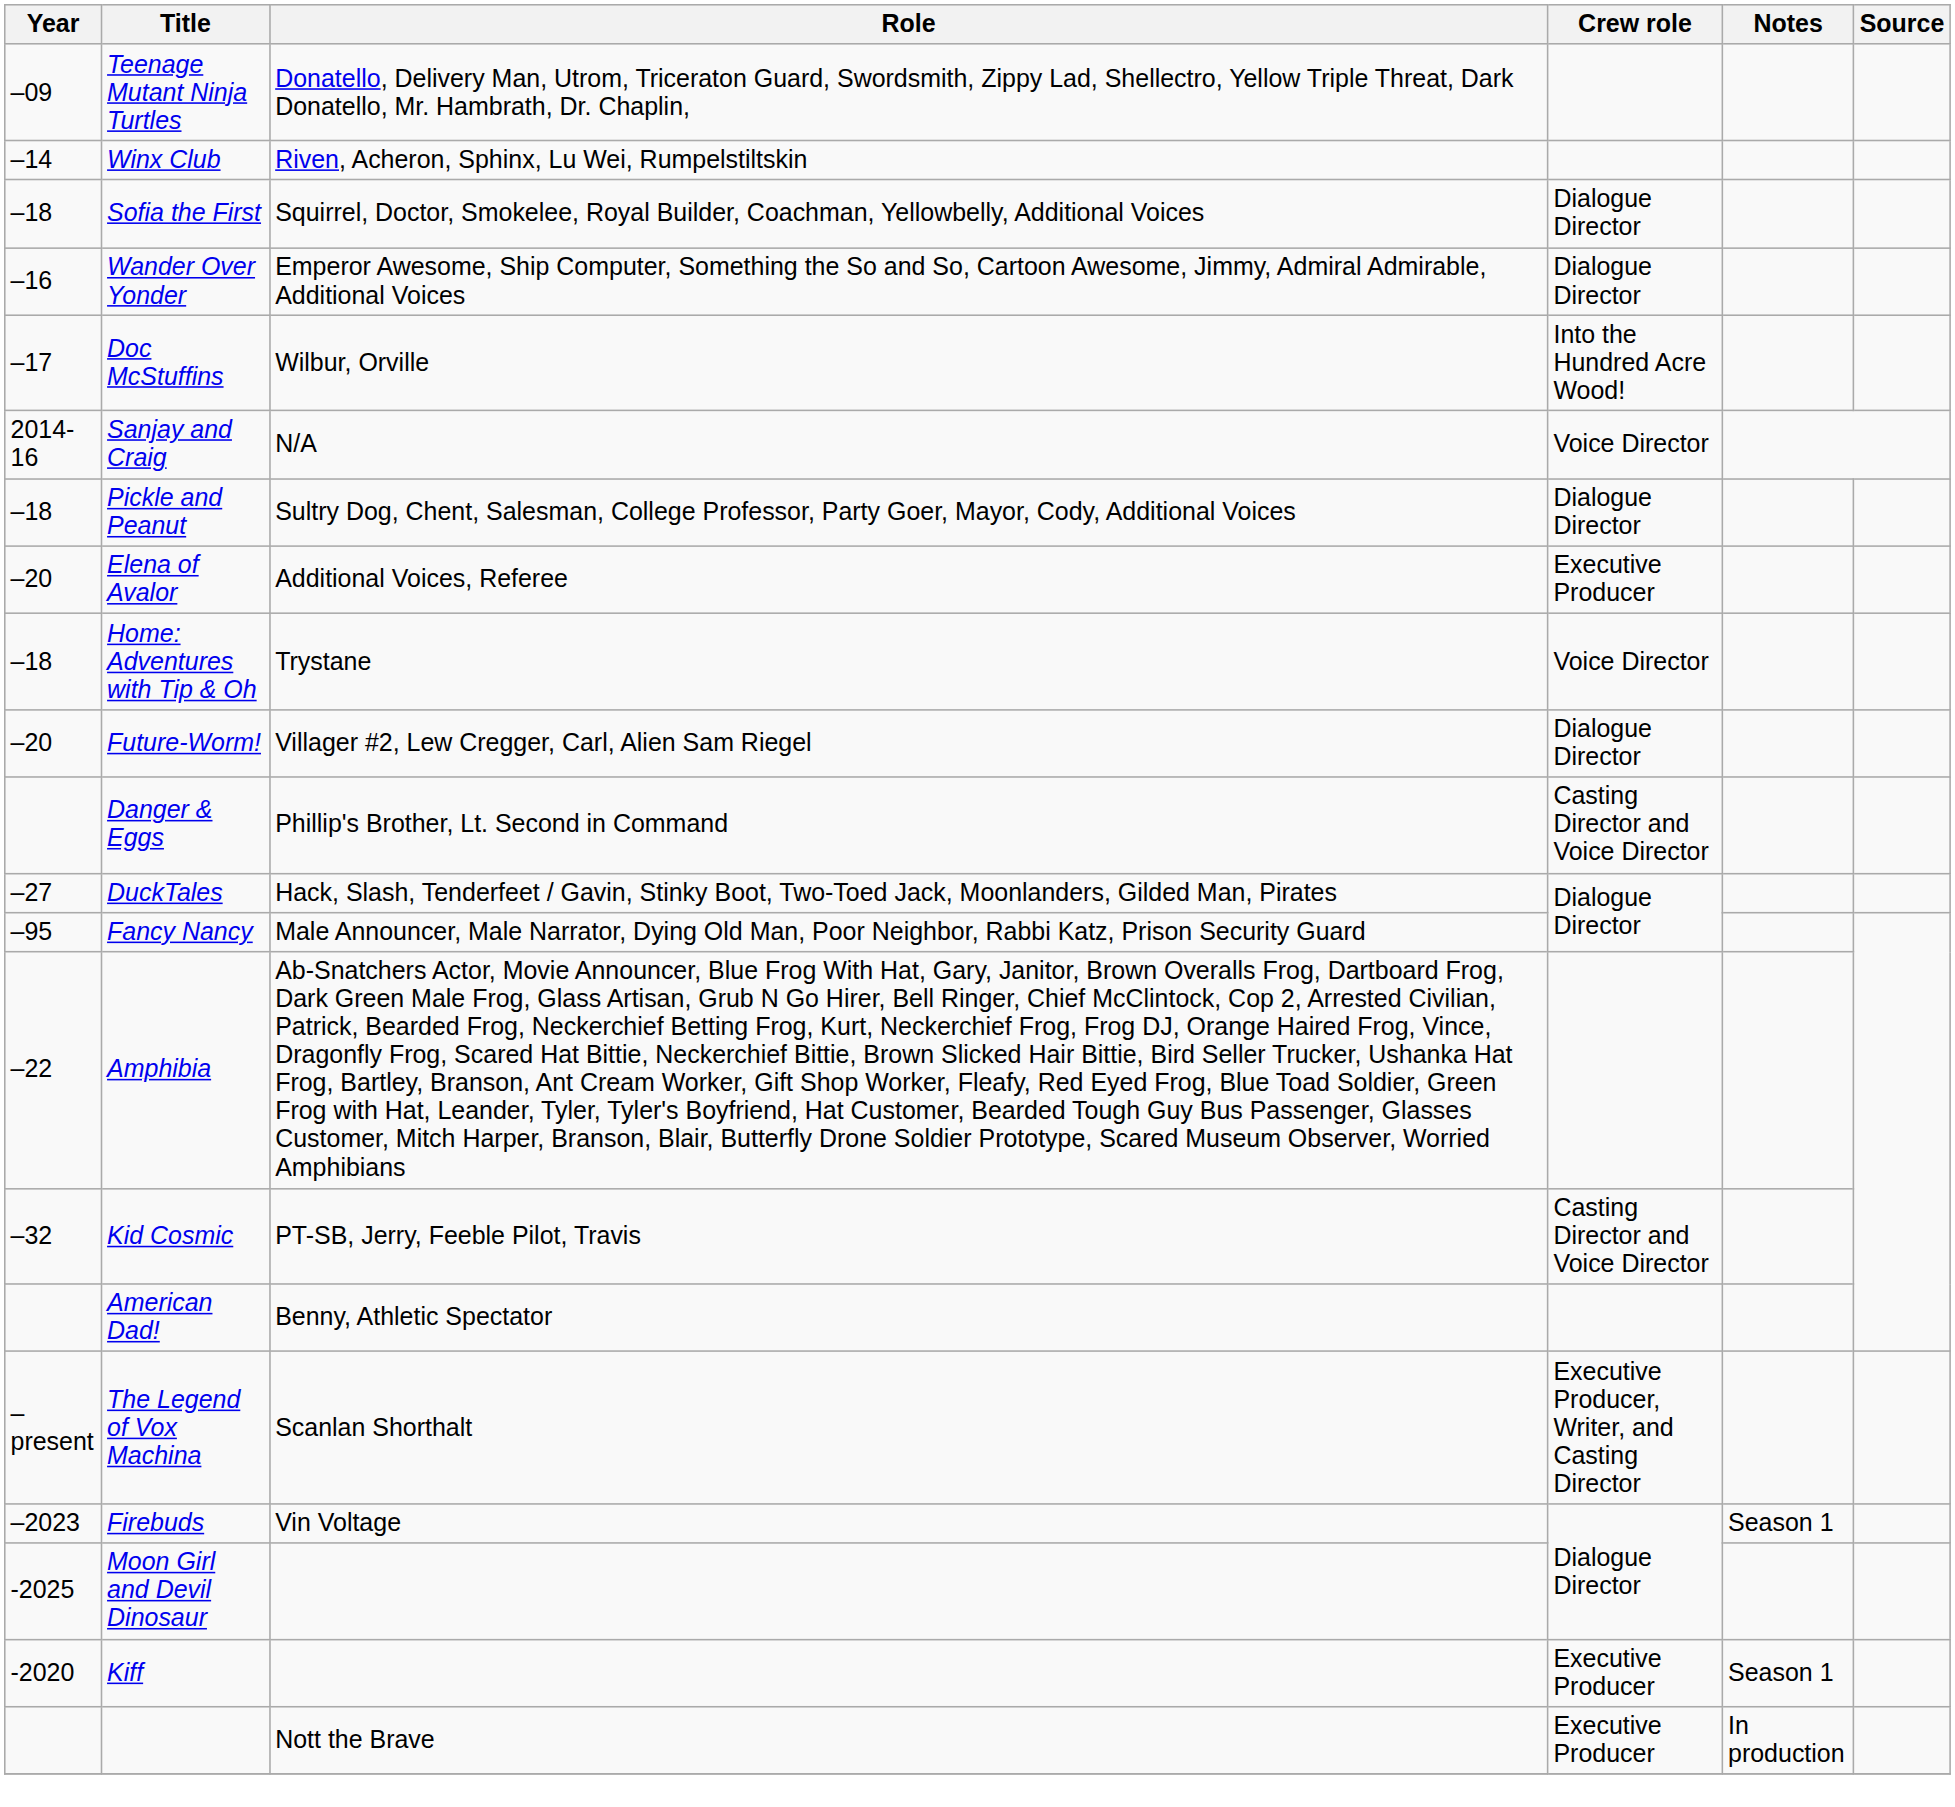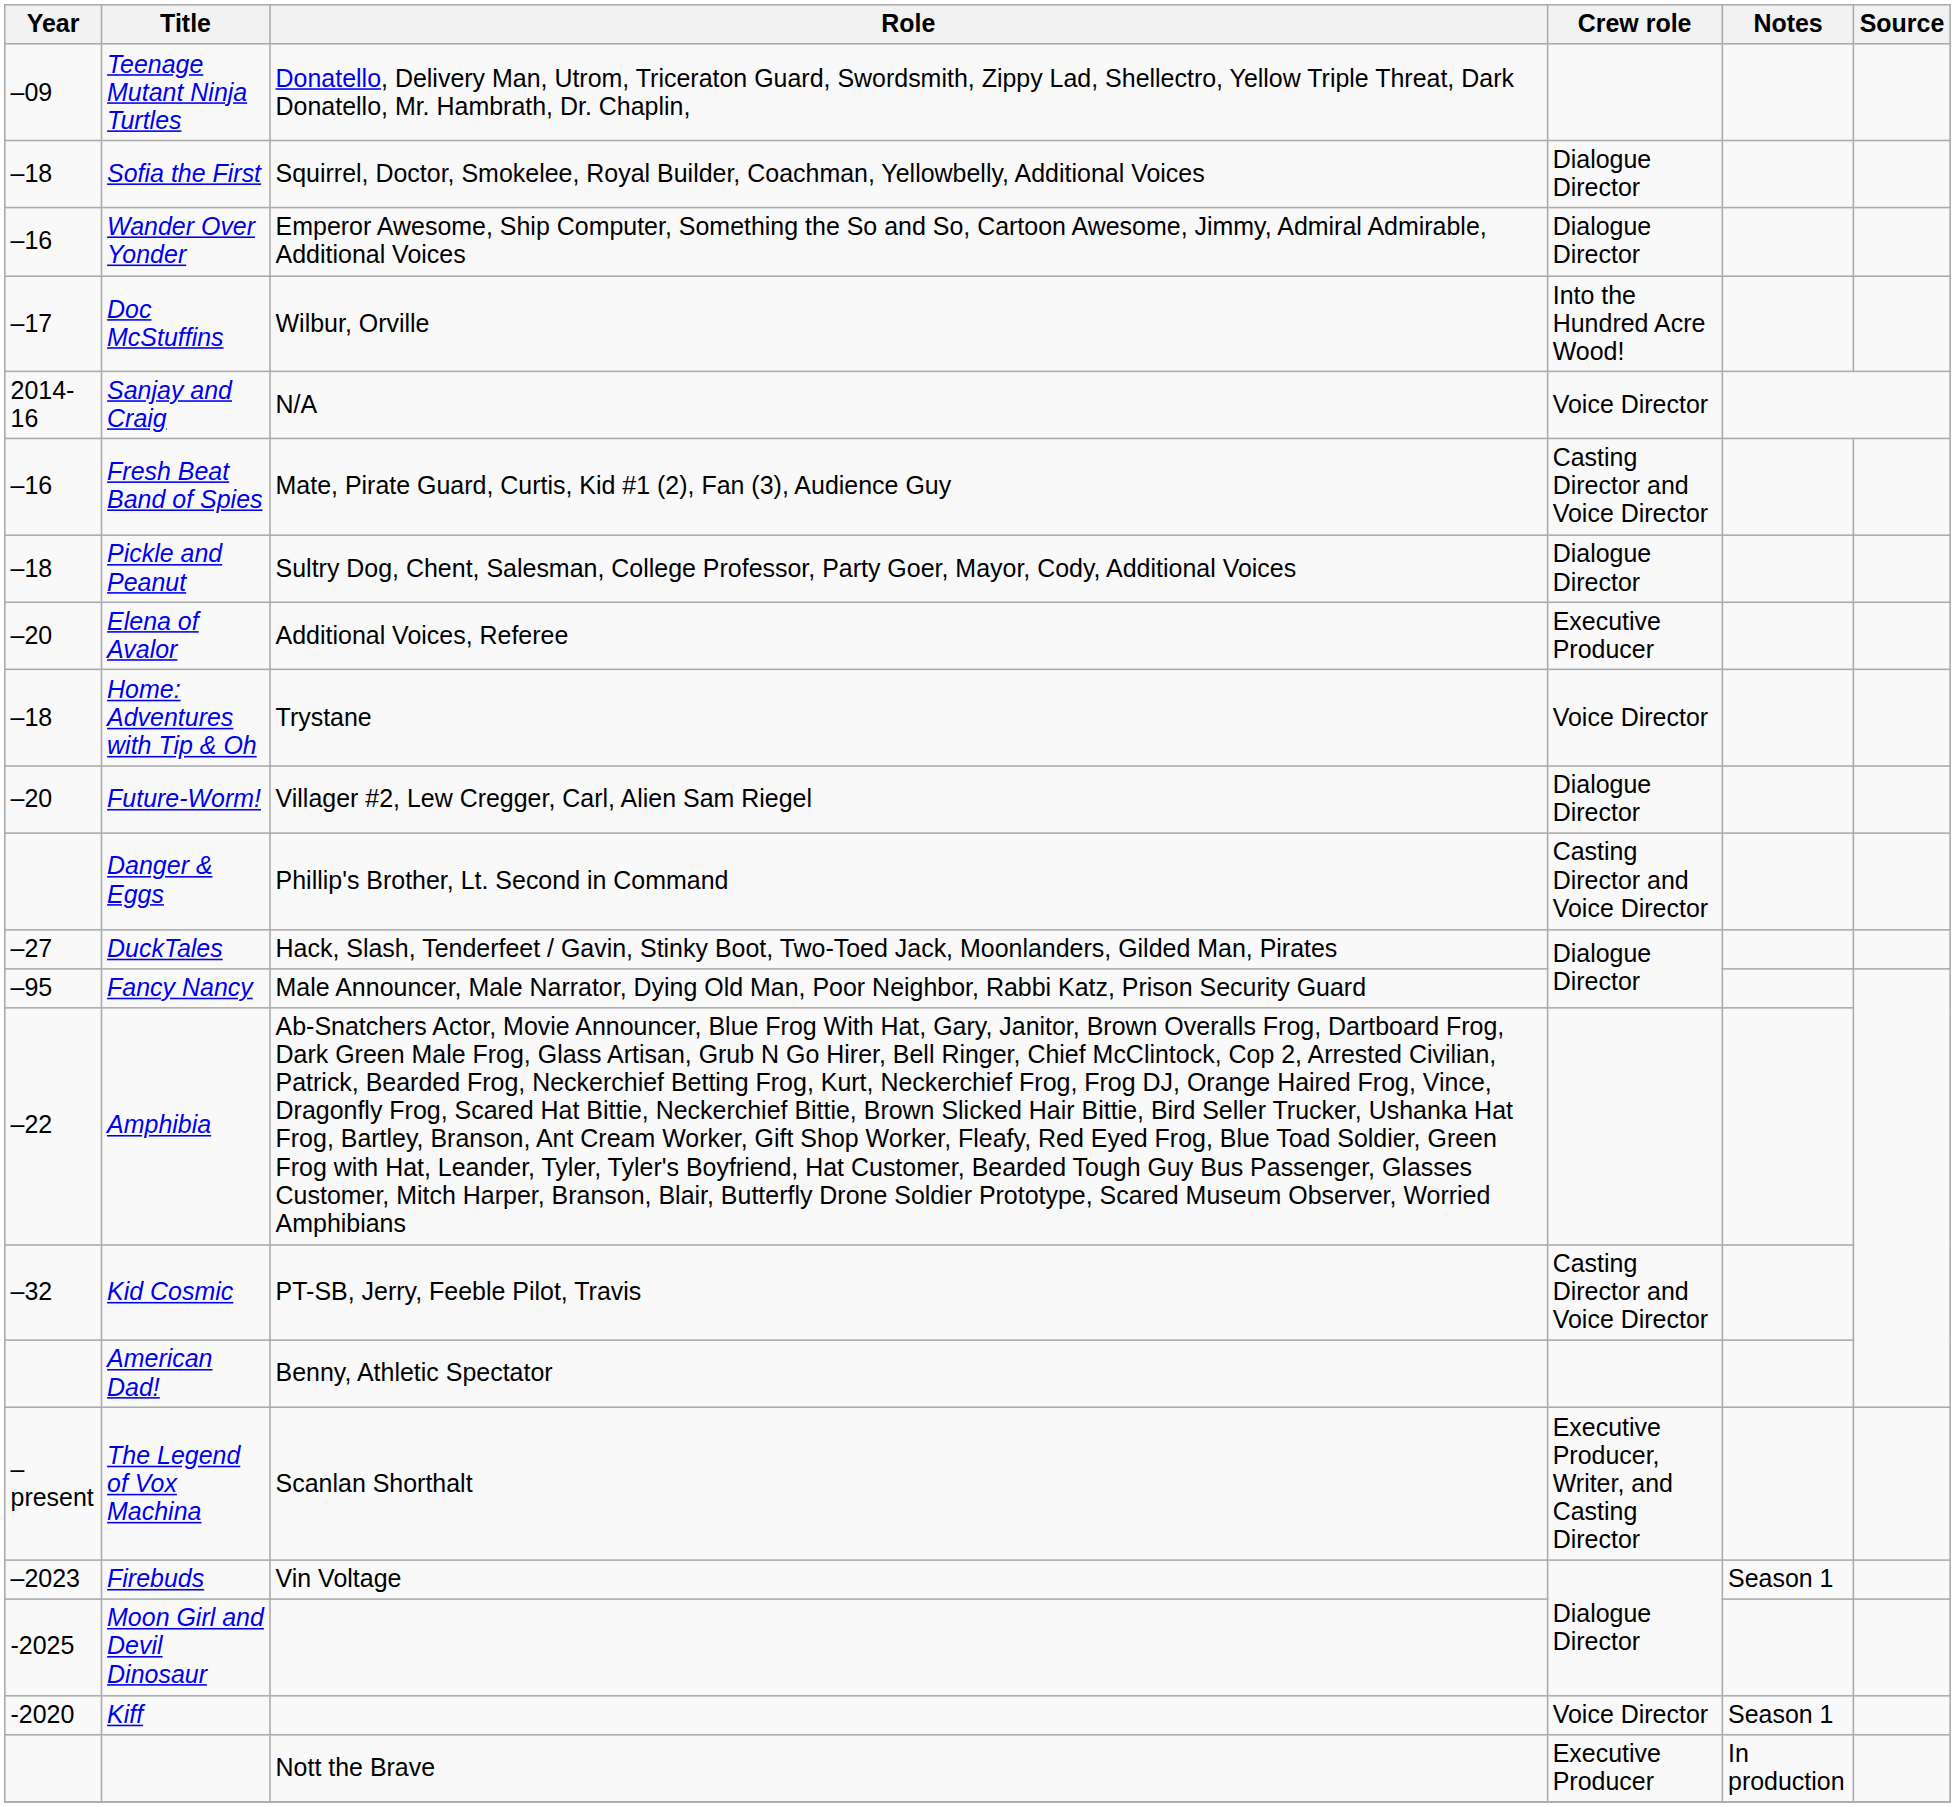- row: –14 | Winx Club | Riven, Acheron, Sphinx, Lu Wei, Rumpelstiltskin
+ row: –16 | Fresh Beat Band of Spies | Mate, Pirate Guard, Curtis, Kid #1 (2), Fan (3), Audience Guy | Casting Director and Voice Director
Kiff | Crew role: Executive Producer -> Voice Director
